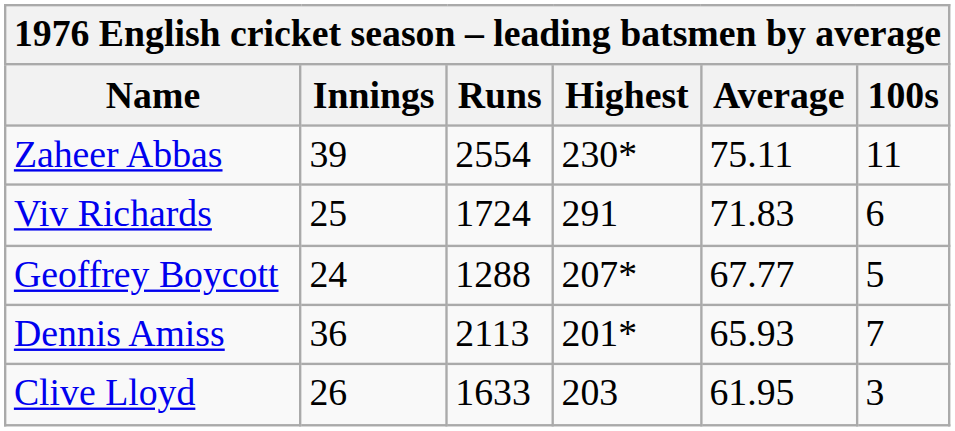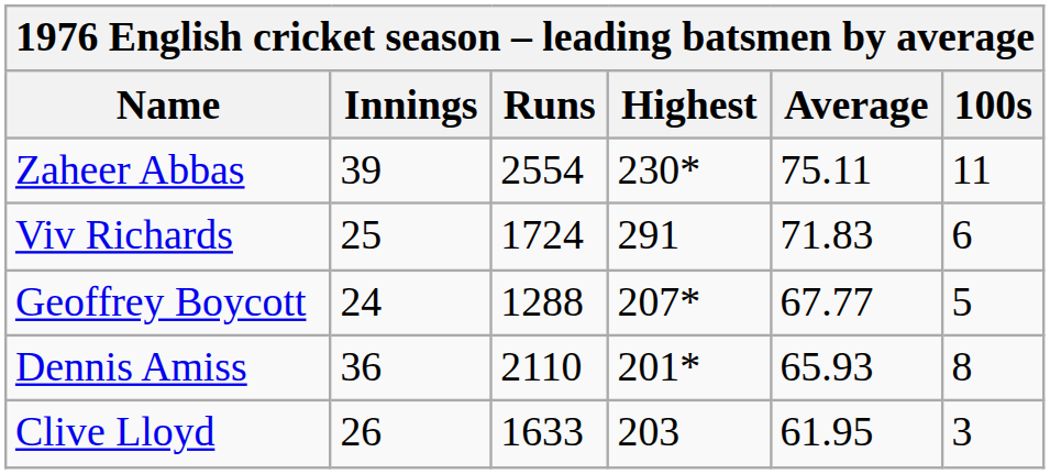Dennis Amiss | Runs: 2113 -> 2110
Dennis Amiss | 100s: 7 -> 8
